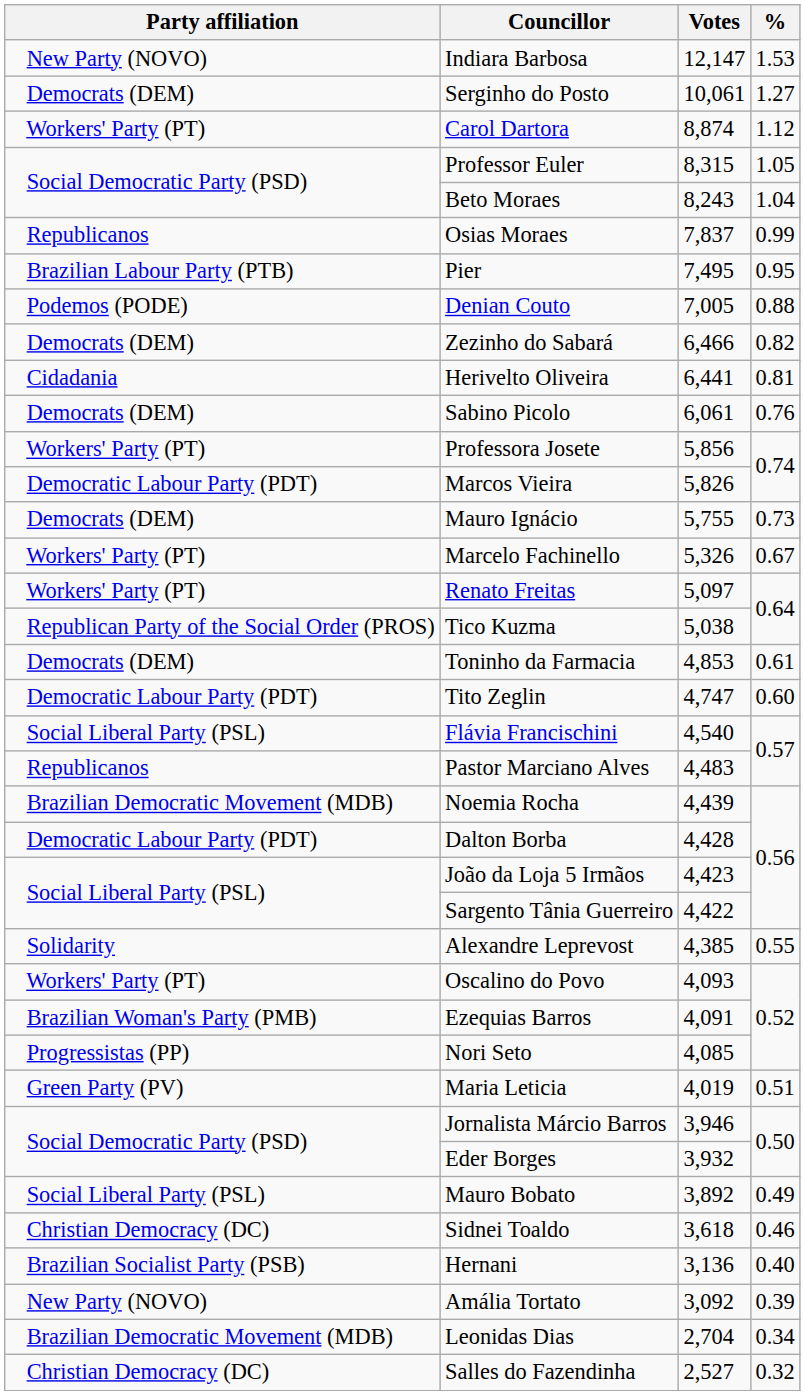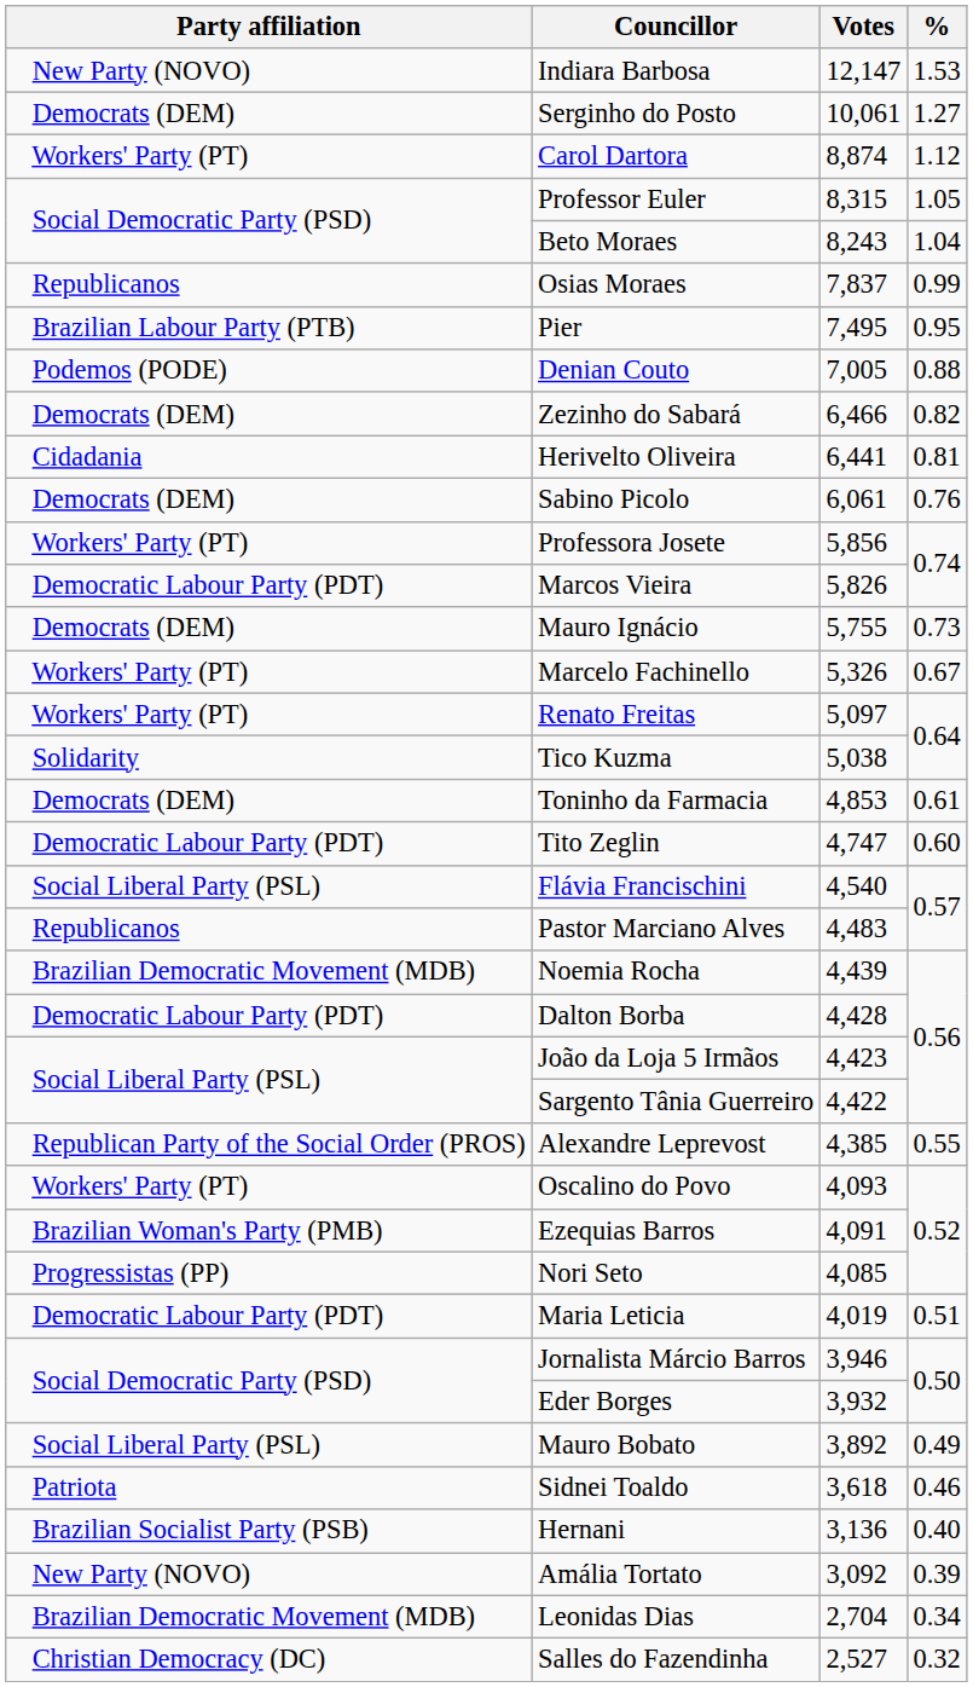Tico Kuzma | Party affiliation: Republican Party of the Social Order (PROS) -> Solidarity
Alexandre Leprevost | Party affiliation: Solidarity -> Republican Party of the Social Order (PROS)
Maria Leticia | Party affiliation: Green Party (PV) -> Democratic Labour Party (PDT)
Sidnei Toaldo | Party affiliation: Christian Democracy (DC) -> Patriota
